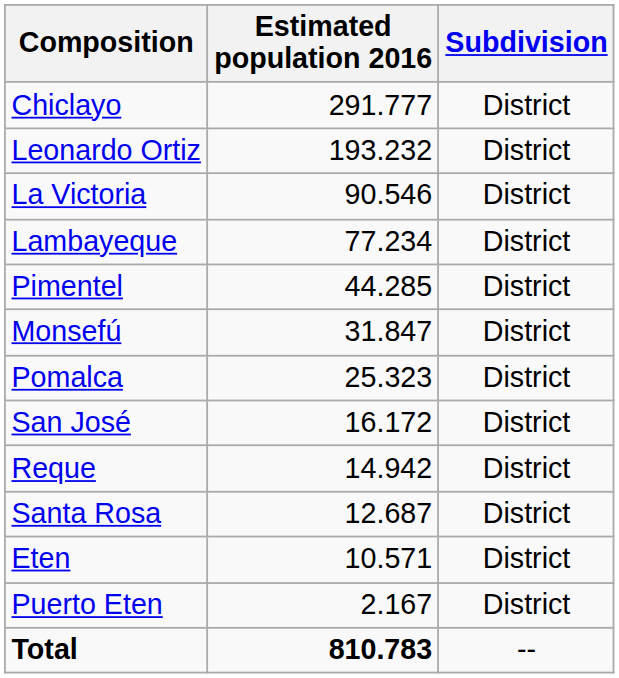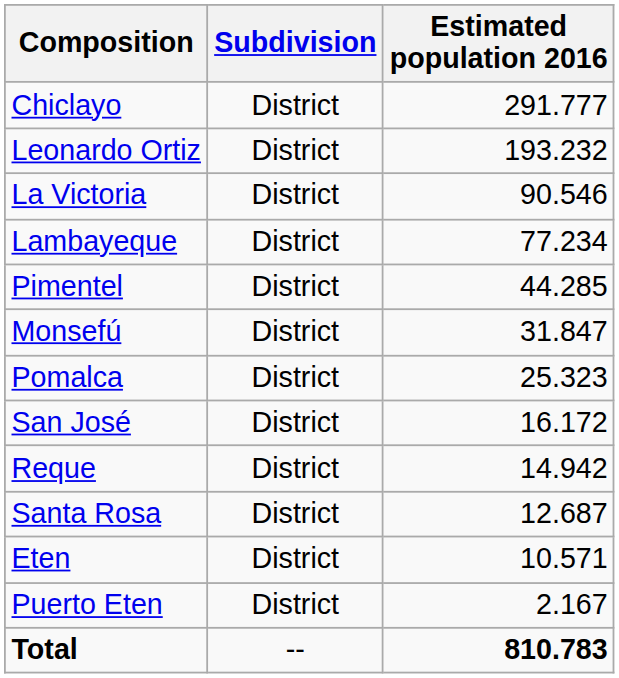columns swapped: Estimated population 2016 <-> Subdivision
